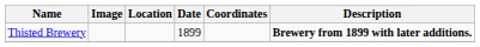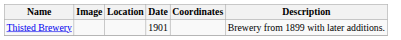Thisted Brewery | Date: 1899 -> 1901
Thisted Brewery | Description: bold -> normal
